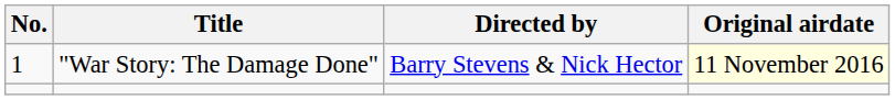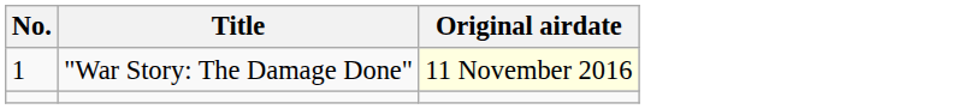- column: Directed by | Barry Stevens & Nick Hector
